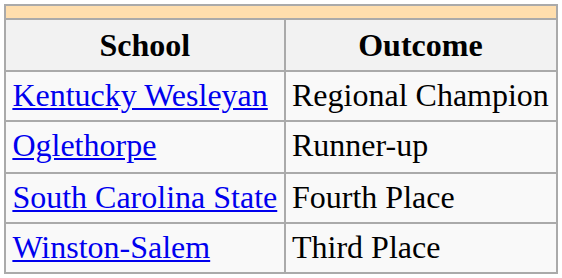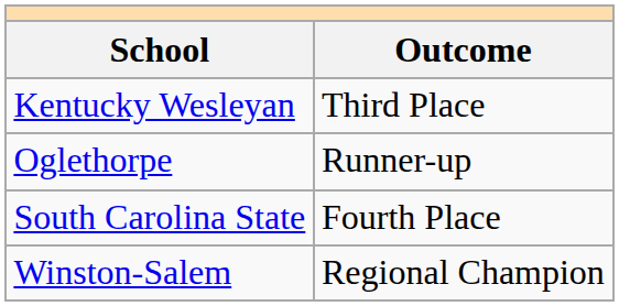Kentucky Wesleyan | Outcome: Regional Champion -> Third Place
Winston-Salem | Outcome: Third Place -> Regional Champion
